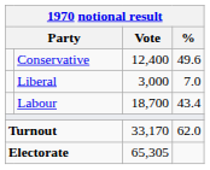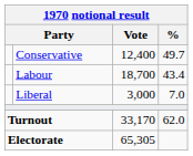Conservative | %: 49.6 -> 49.7
rows swapped: Labour <-> Liberal
